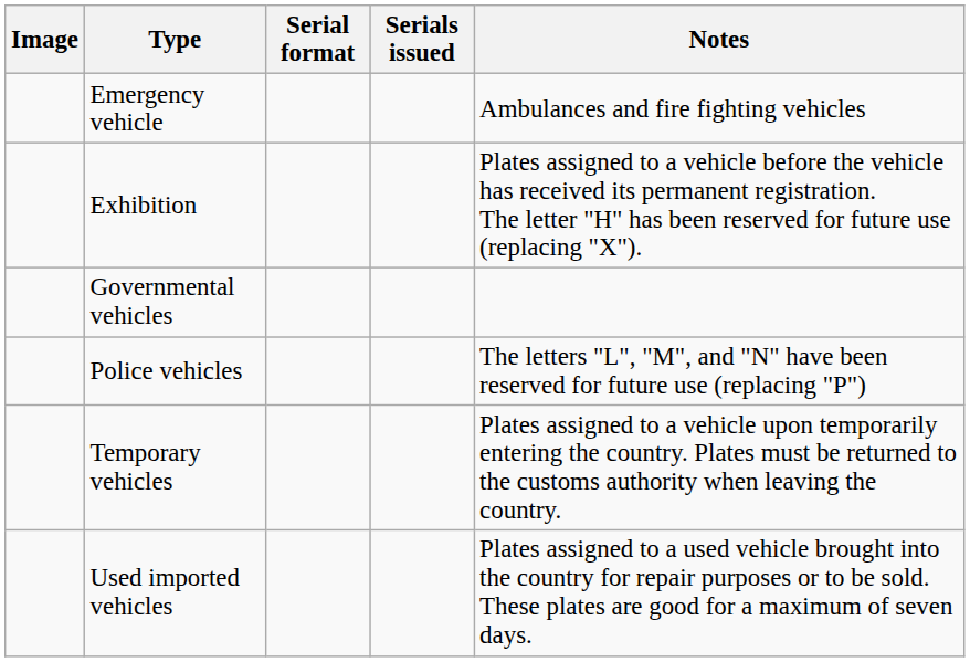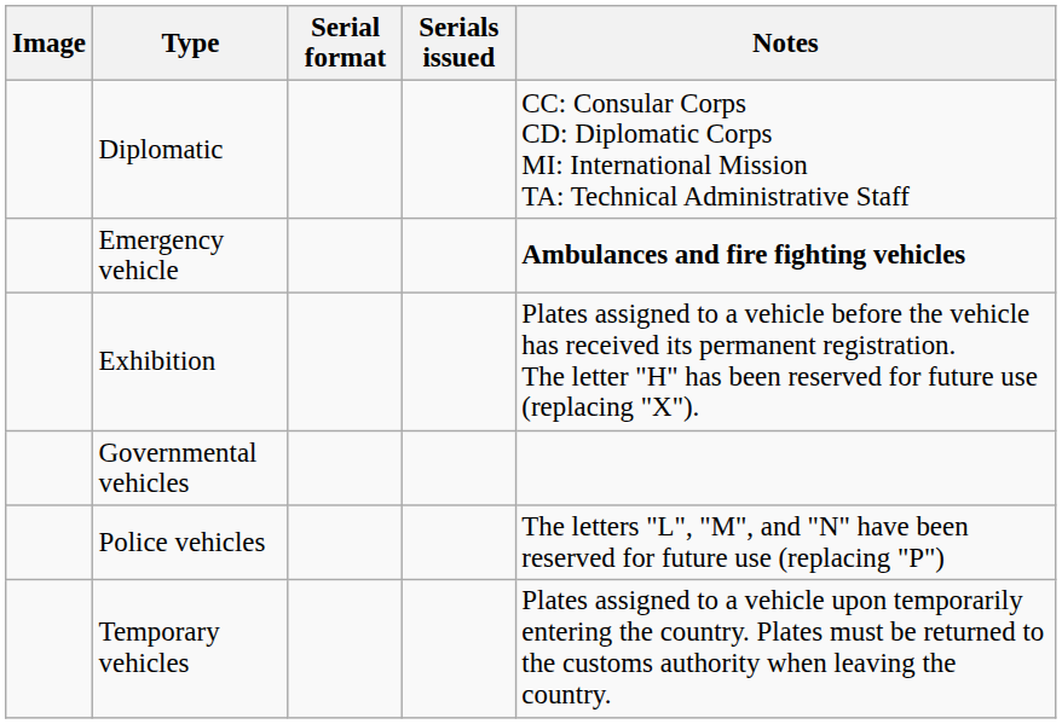+ row: Diplomatic | CC: Consular Corps CD: Diplomatic Corps MI: International Mission TA: Technical Administrative Staff
Emergency vehicle | Notes: normal -> bold
- row: Used imported vehicles | Plates assigned to a used vehicle brought into the country for repair purposes or to be sold. These plates are good for a maximum of seven days.
